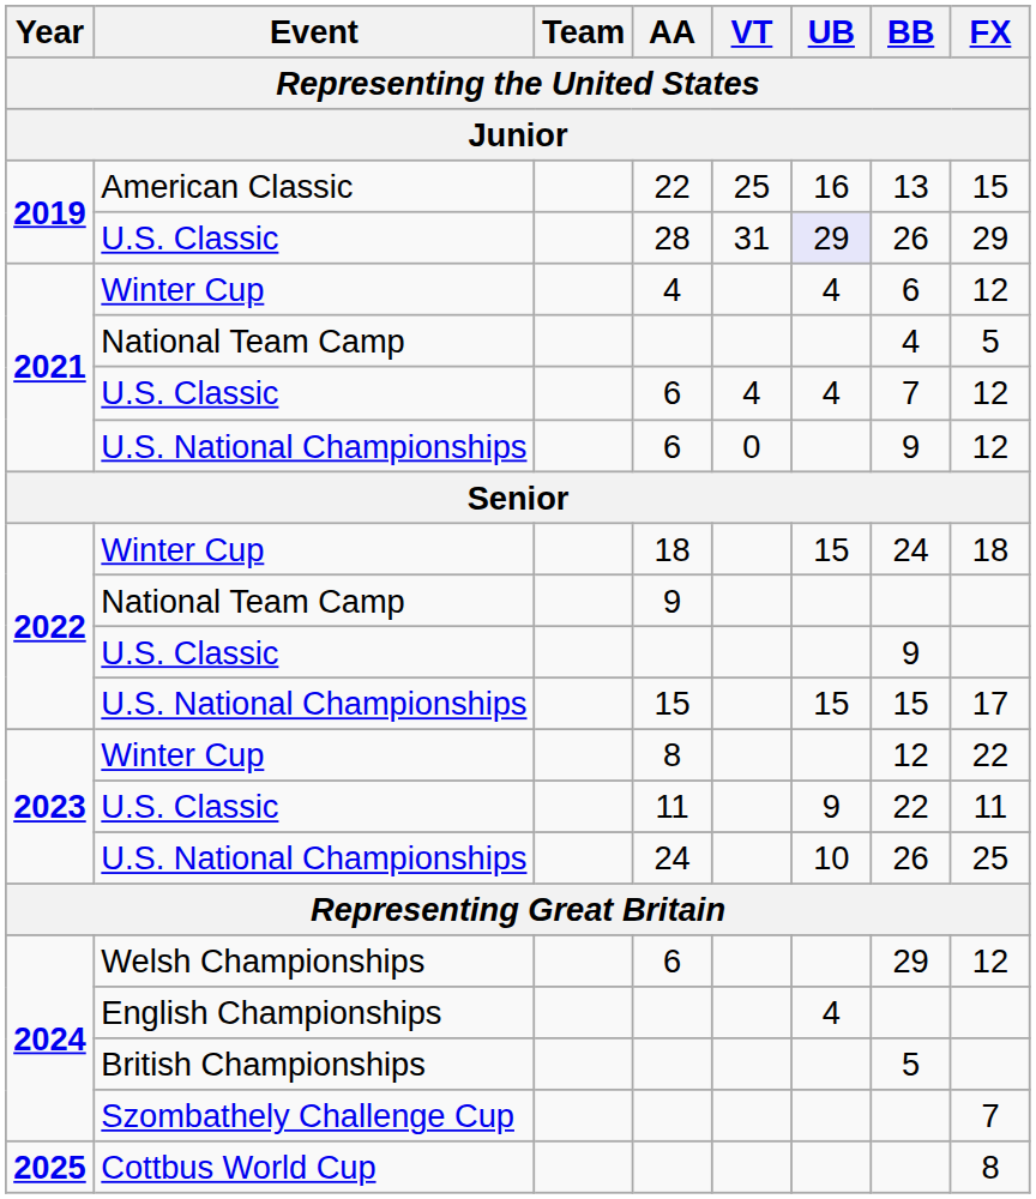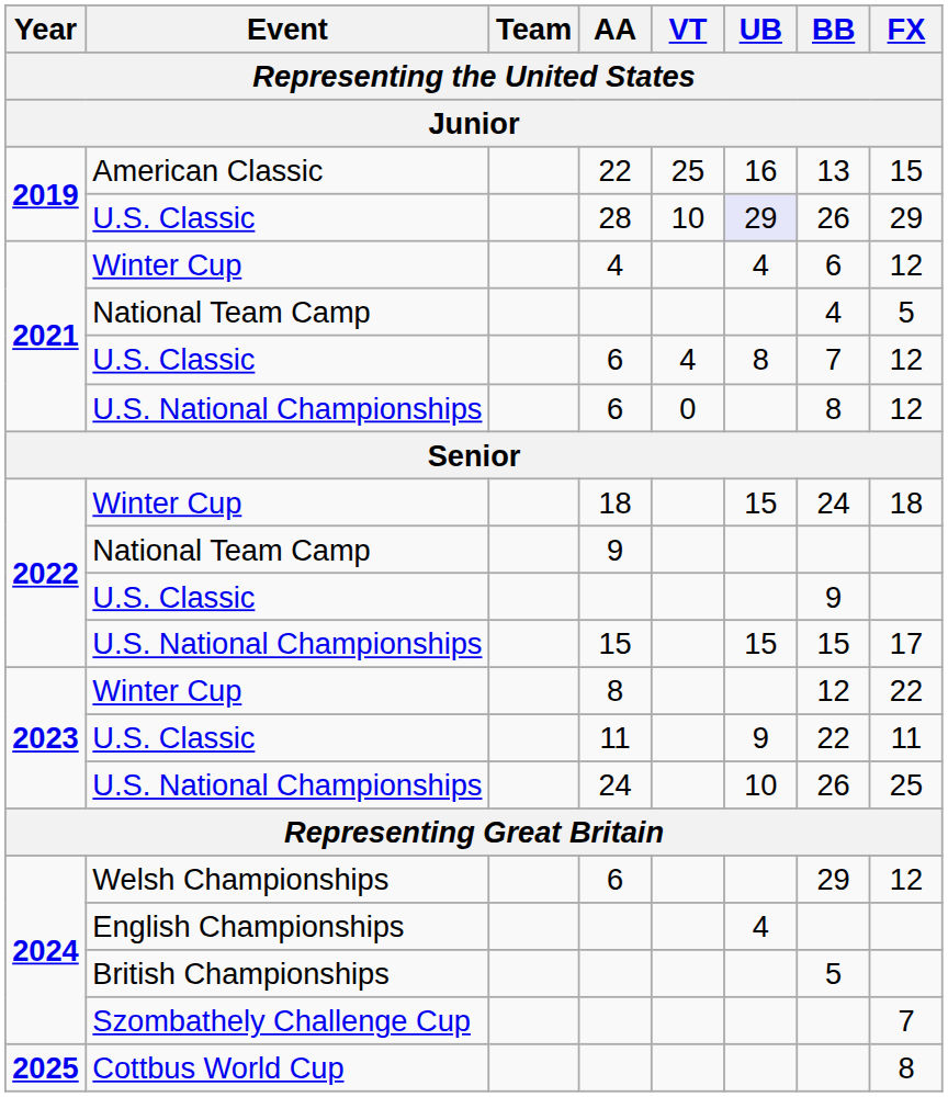28 | VT: 31 -> 10
U.S. Classic / 6 | UB: 4 -> 8
U.S. National Championships / 6 | BB: 9 -> 8
